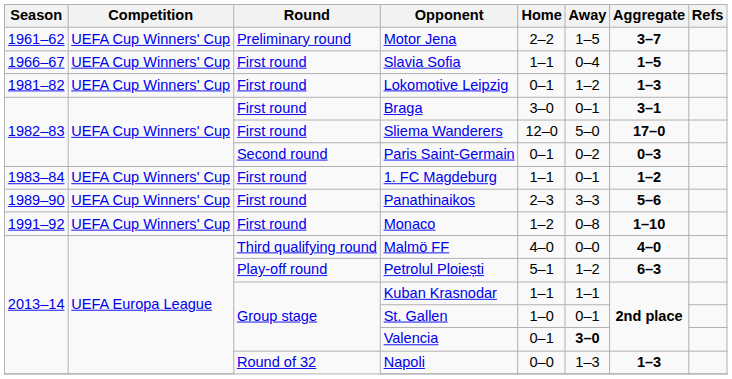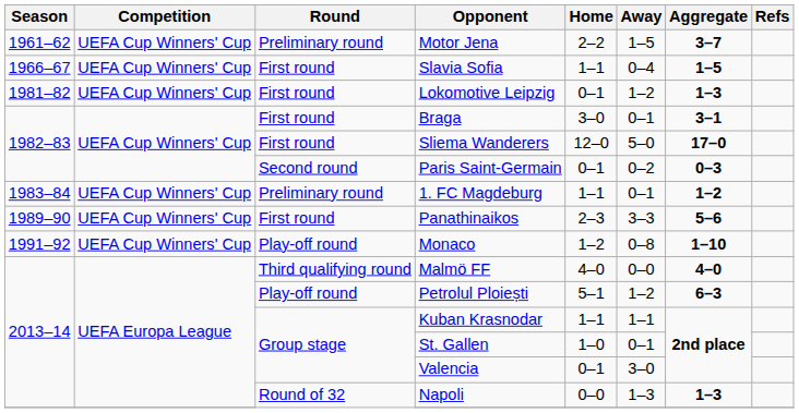1. FC Magdeburg | Round: First round -> Preliminary round
Monaco | Round: First round -> Play-off round
Valencia | Away: bold -> normal
